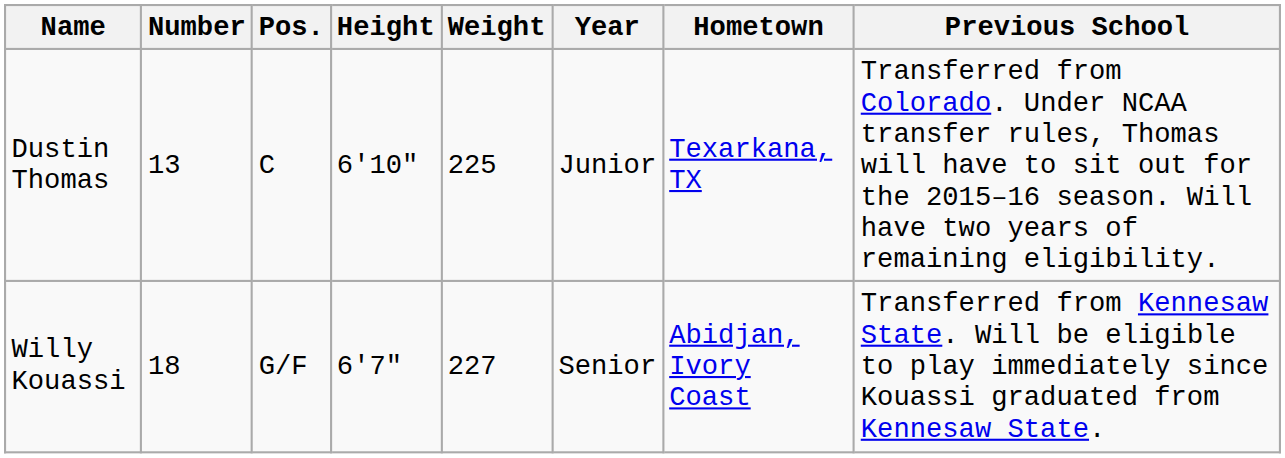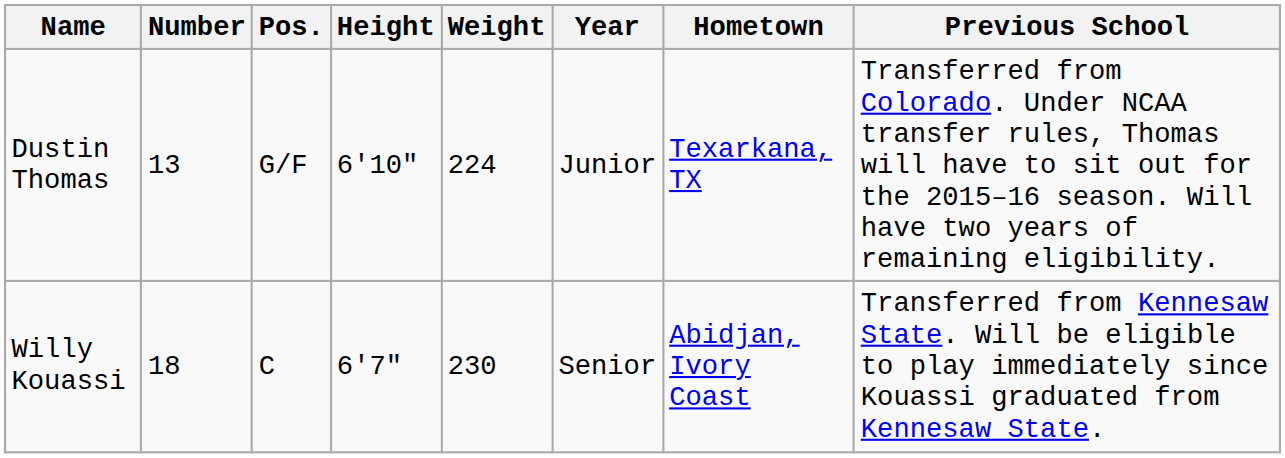Dustin Thomas | Pos.: C -> G/F
Dustin Thomas | Weight: 225 -> 224
Willy Kouassi | Pos.: G/F -> C
Willy Kouassi | Weight: 227 -> 230
